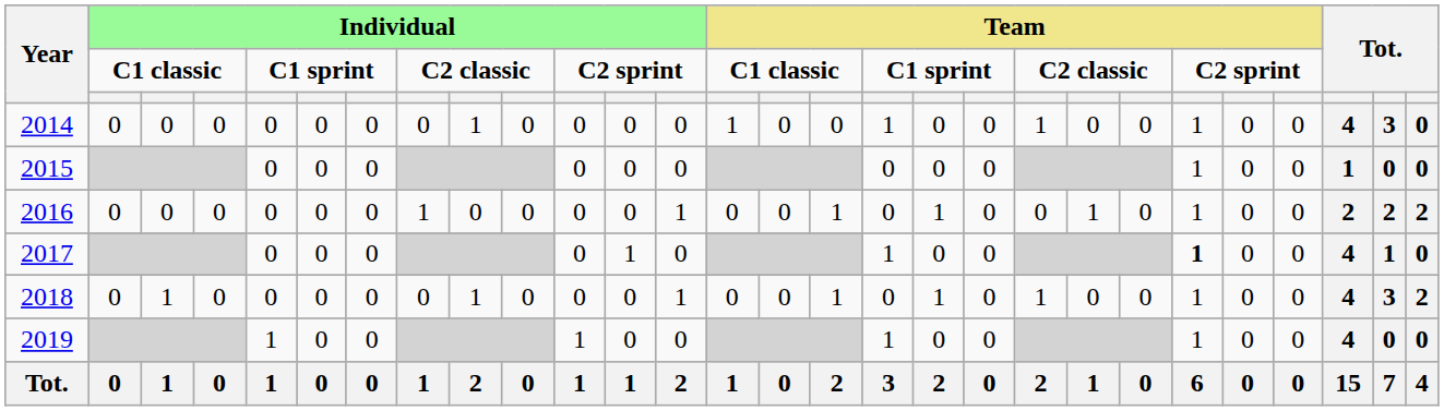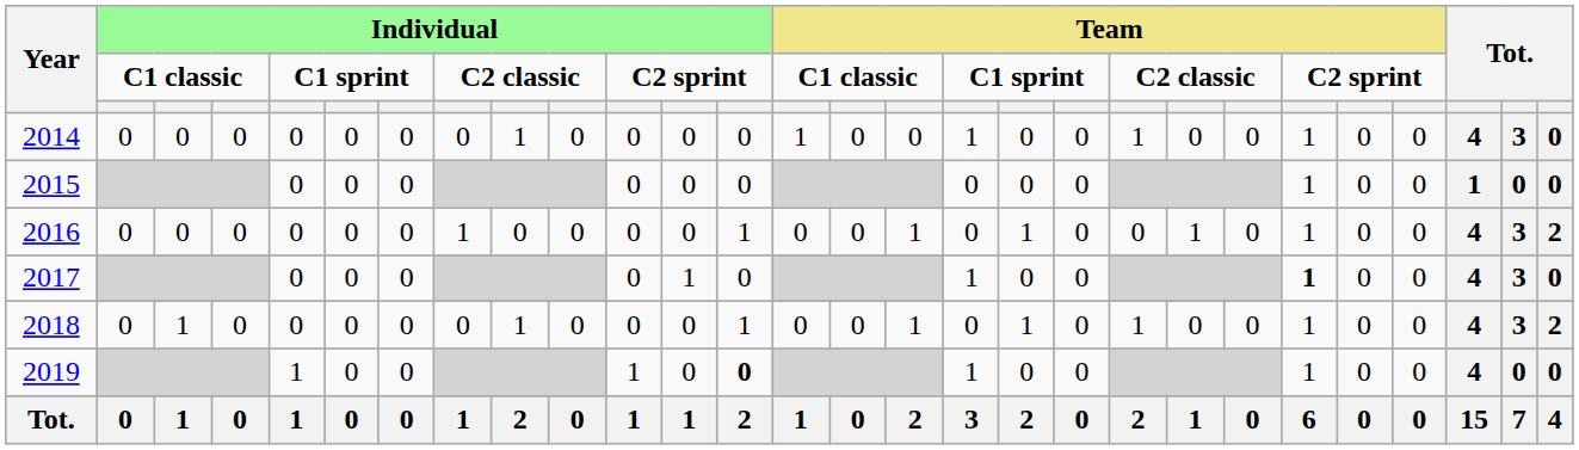2016 | column 26: 2 -> 4
2016 | column 27: 2 -> 3
2017 | column 27: 1 -> 3
2019 | column 13: normal -> bold
